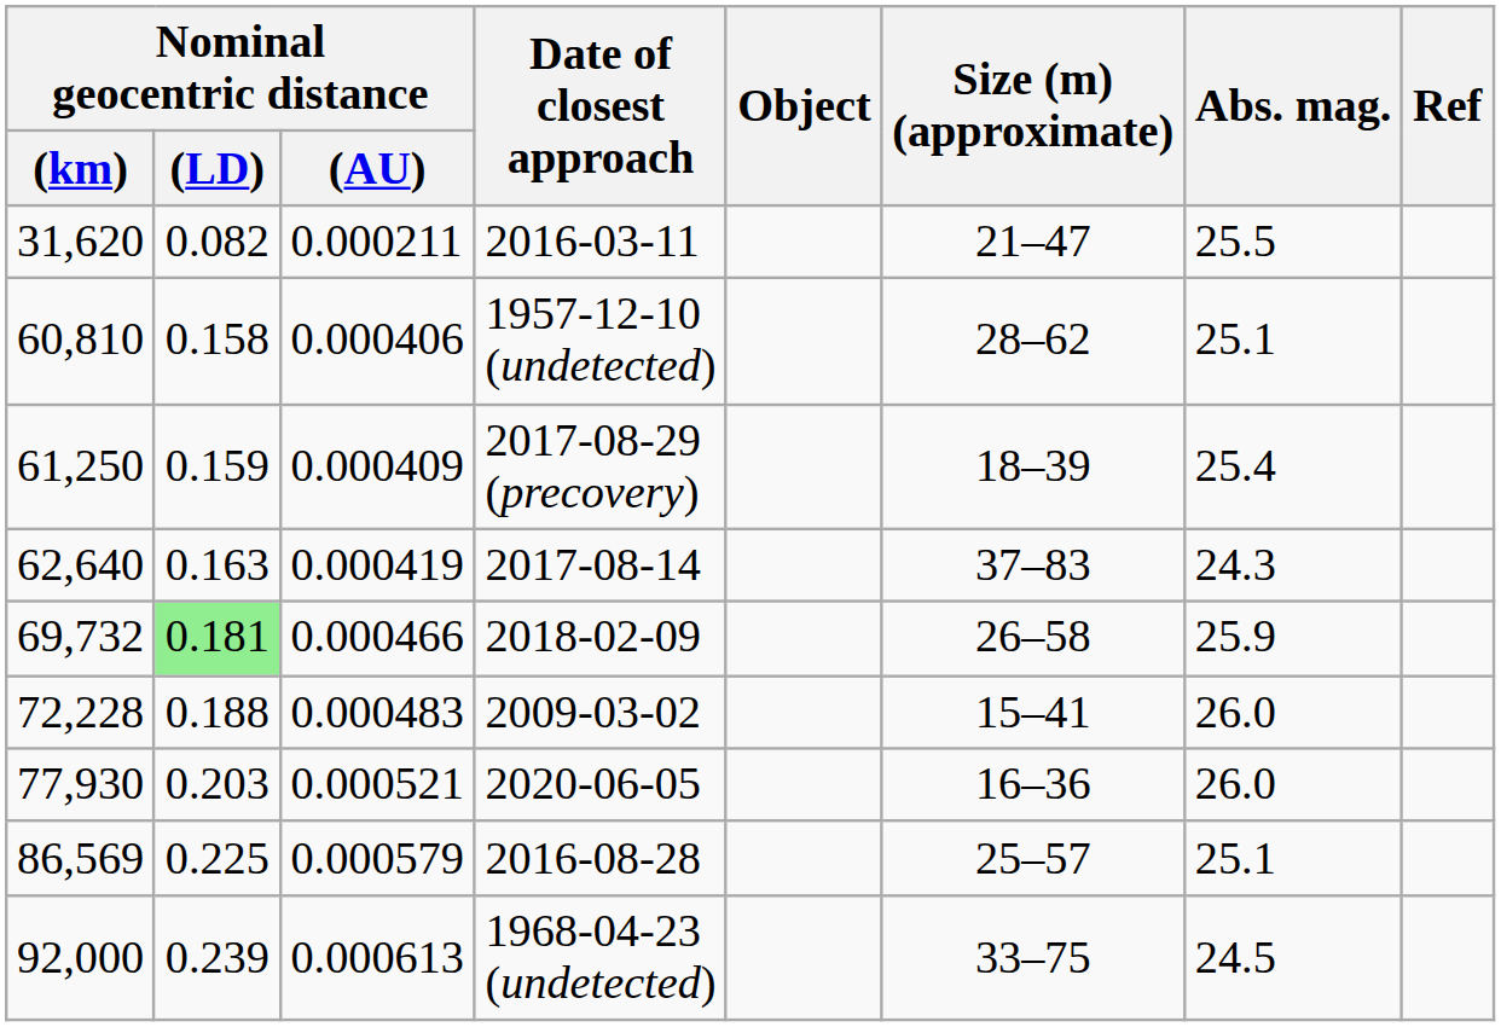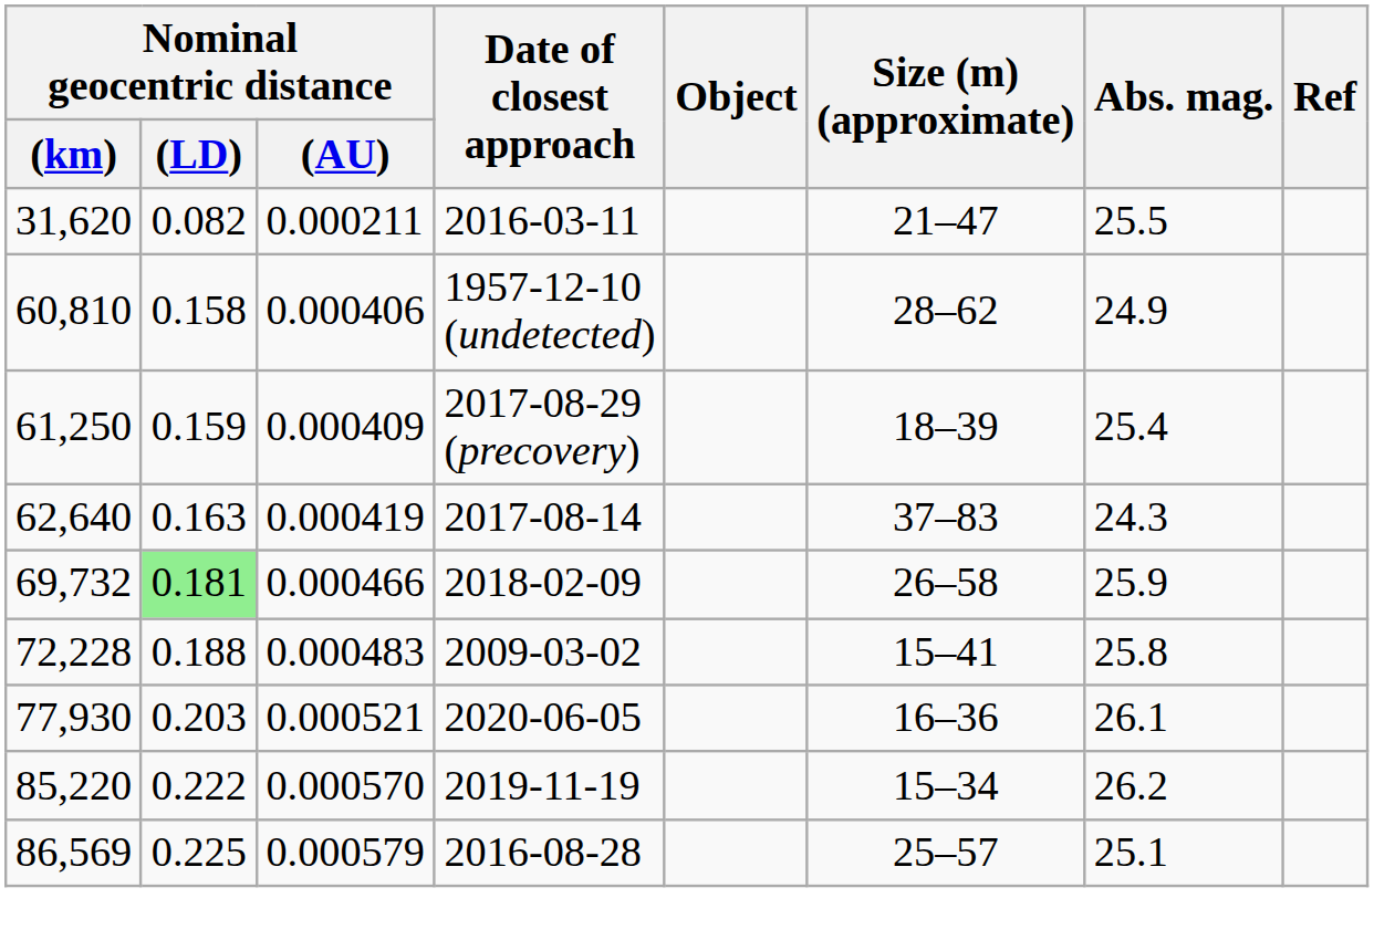60,810 | Abs. mag.: 25.1 -> 24.9
72,228 | Abs. mag.: 26.0 -> 25.8
77,930 | Abs. mag.: 26.0 -> 26.1
+ row: 85,220 | 0.222 | 0.000570 | 2019-11-19 | 15–34 | 26.2
- row: 92,000 | 0.239 | 0.000613 | 1968-04-23 (undetected) | 33–75 | 24.5
